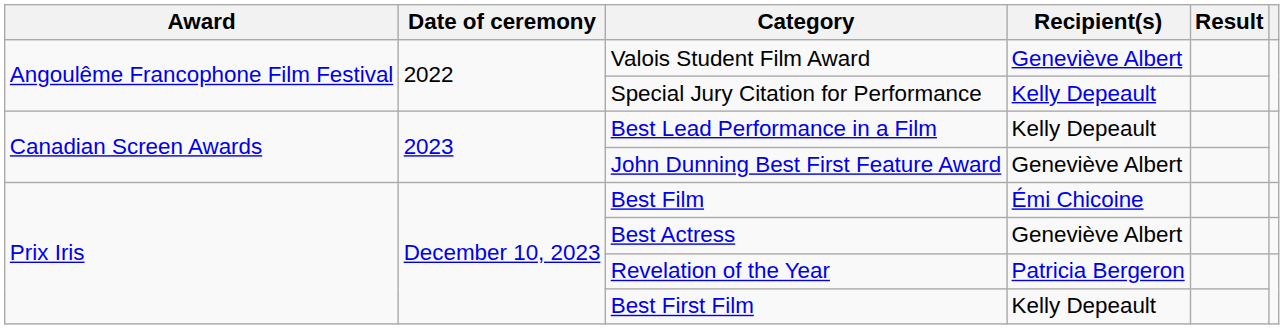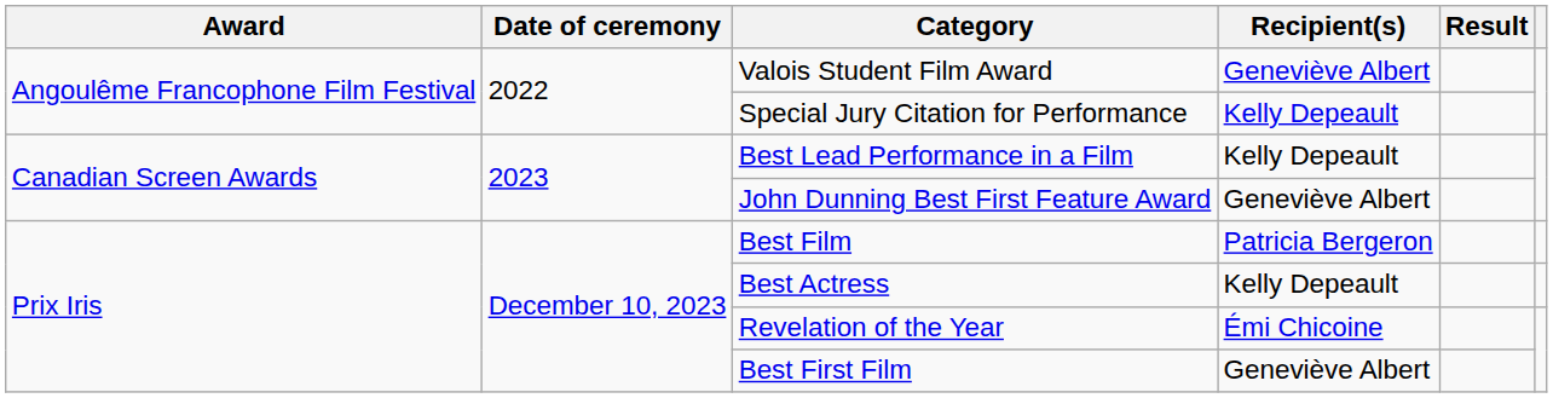Best Film | Recipient(s): Émi Chicoine -> Patricia Bergeron
Best Actress | Recipient(s): Geneviève Albert -> Kelly Depeault
Revelation of the Year | Recipient(s): Patricia Bergeron -> Émi Chicoine
Best First Film | Recipient(s): Kelly Depeault -> Geneviève Albert
